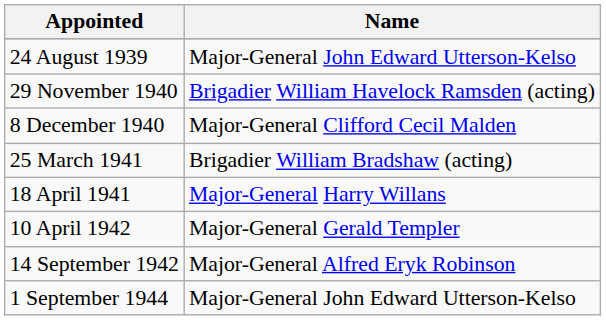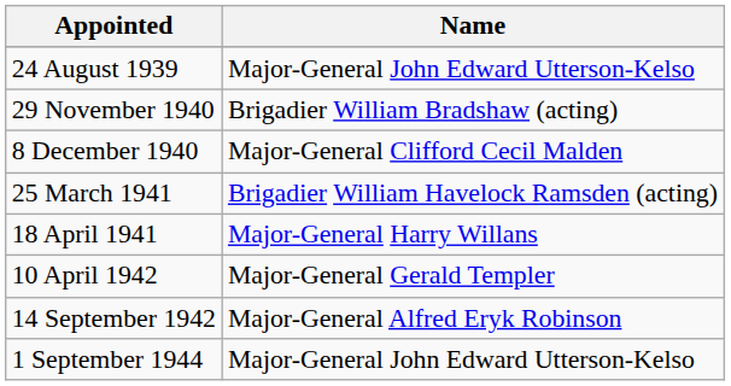29 November 1940 | Name: Brigadier William Havelock Ramsden (acting) -> Brigadier William Bradshaw (acting)
25 March 1941 | Name: Brigadier William Bradshaw (acting) -> Brigadier William Havelock Ramsden (acting)
